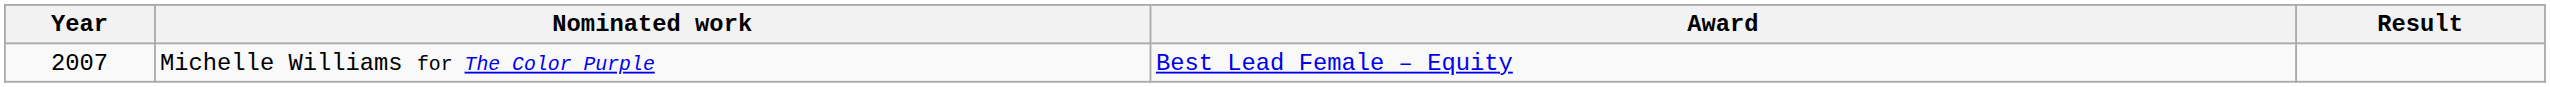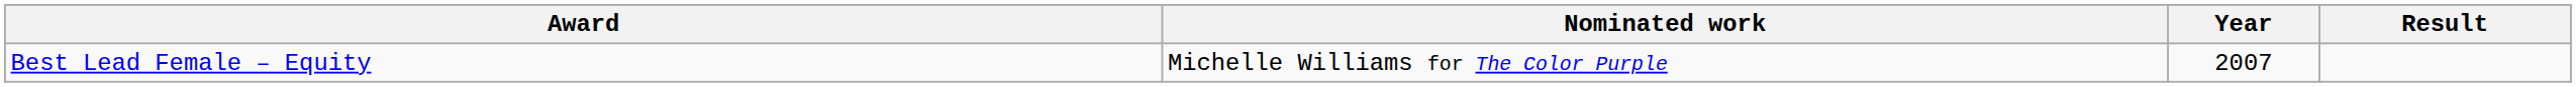columns swapped: Year <-> Award
